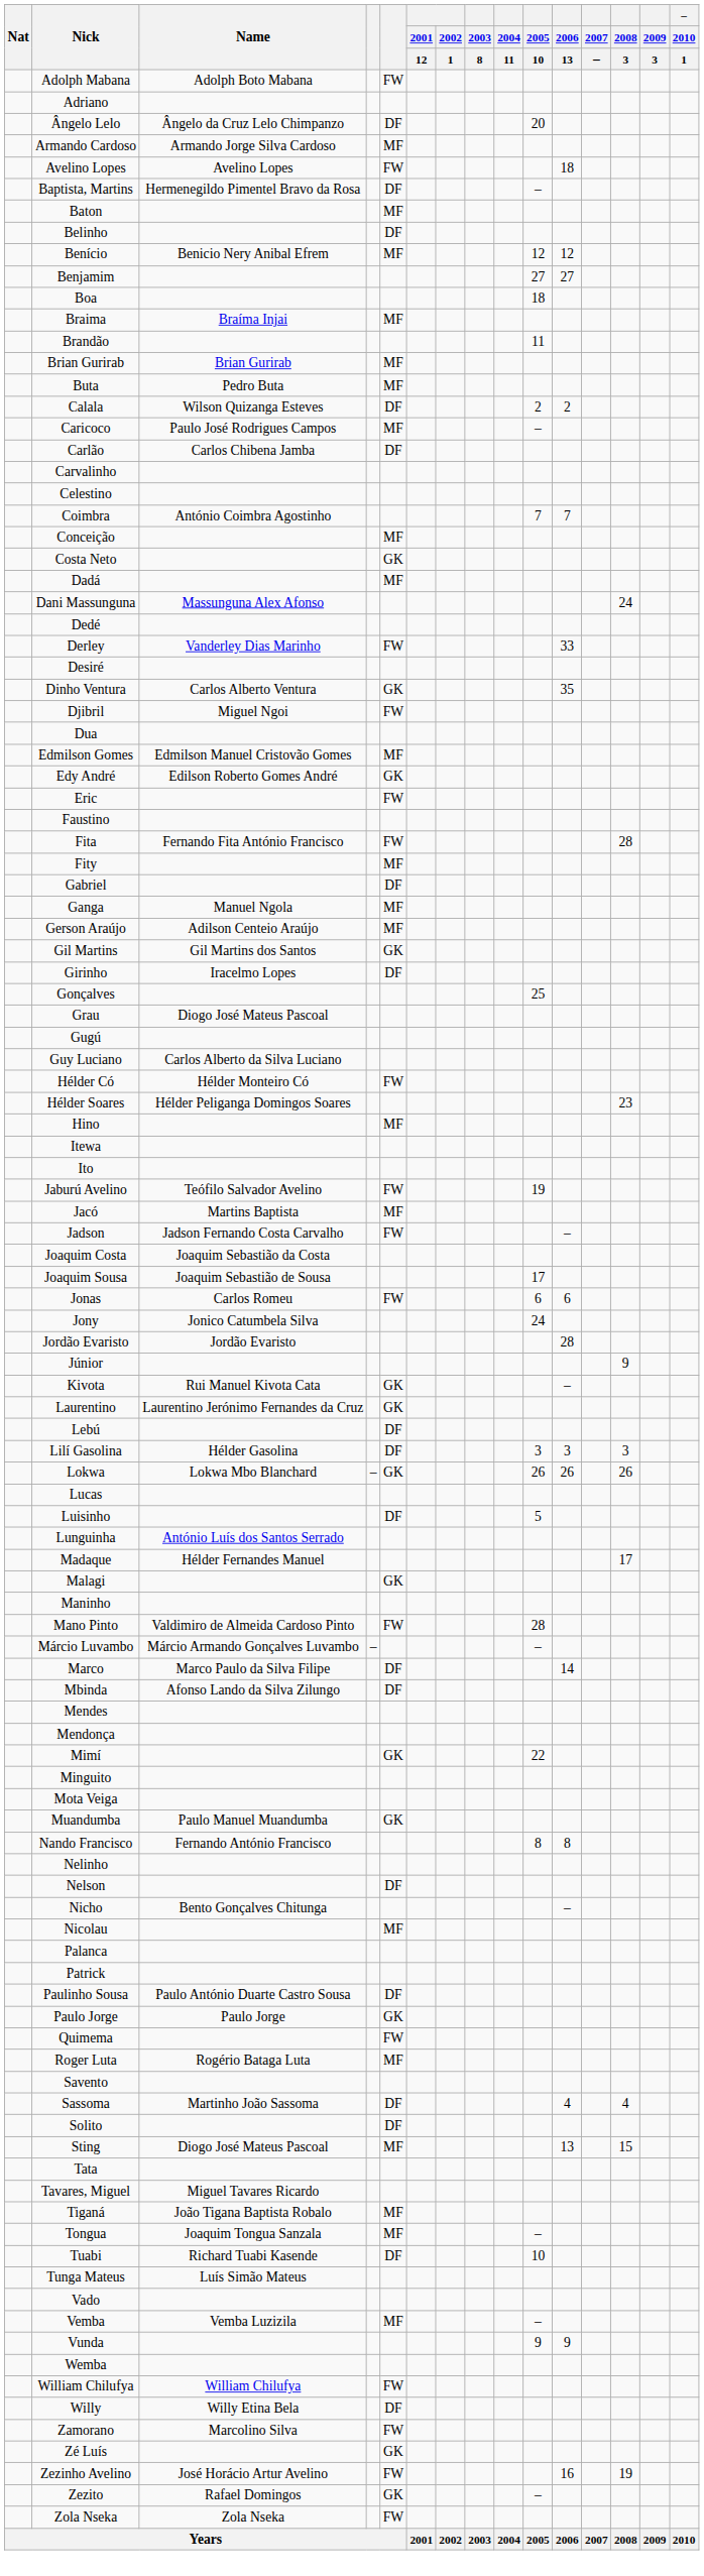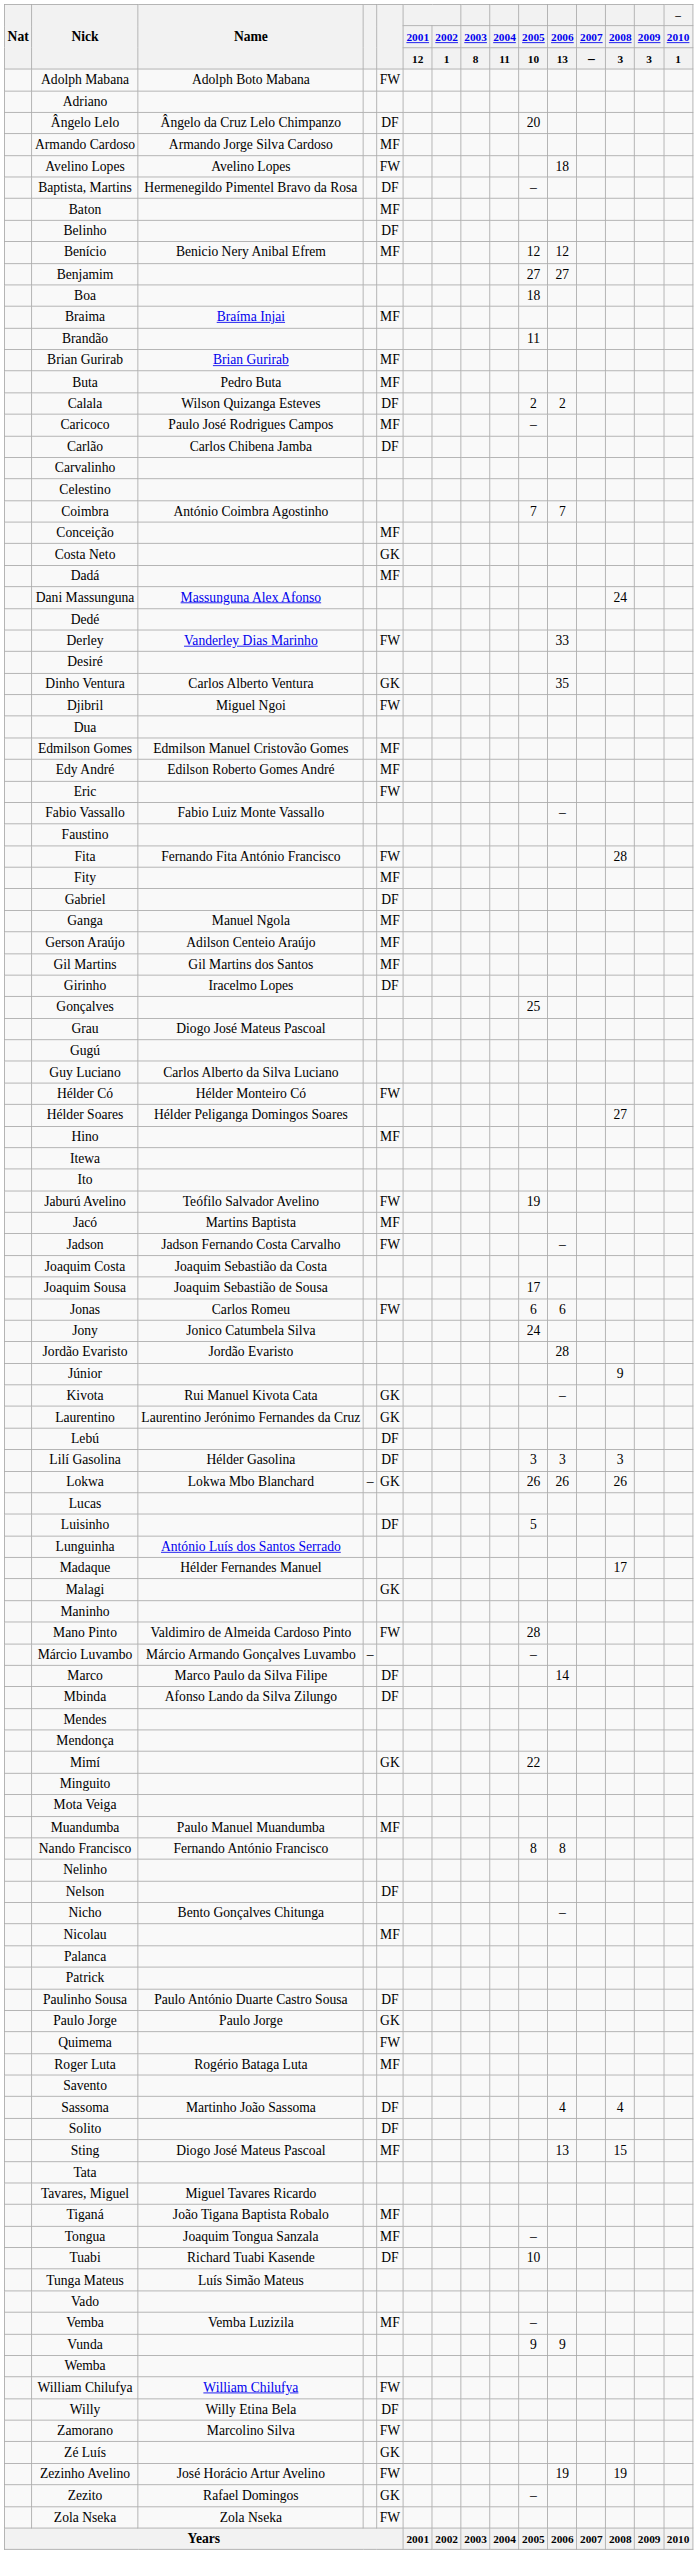Edy André | column 5: GK -> MF
+ row: Fabio Vassallo | Fabio Luiz Monte Vassallo | –
Gil Martins | column 5: GK -> MF
Hélder Soares | 2008 / 3: 23 -> 27
Muandumba | column 5: GK -> MF
Zezinho Avelino | 2006 / 13: 16 -> 19
